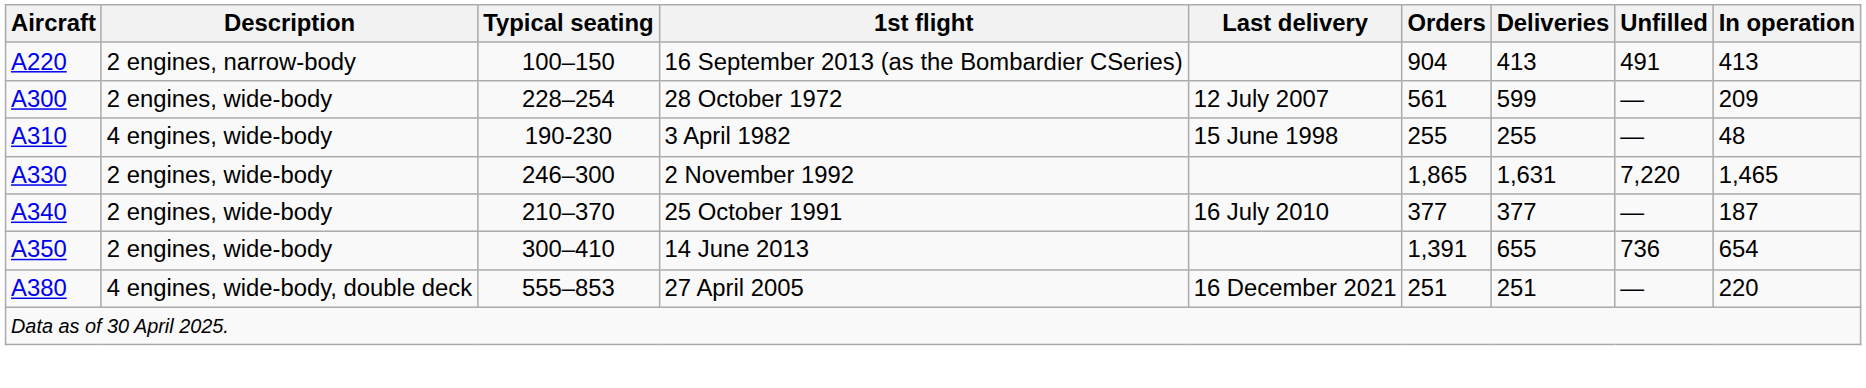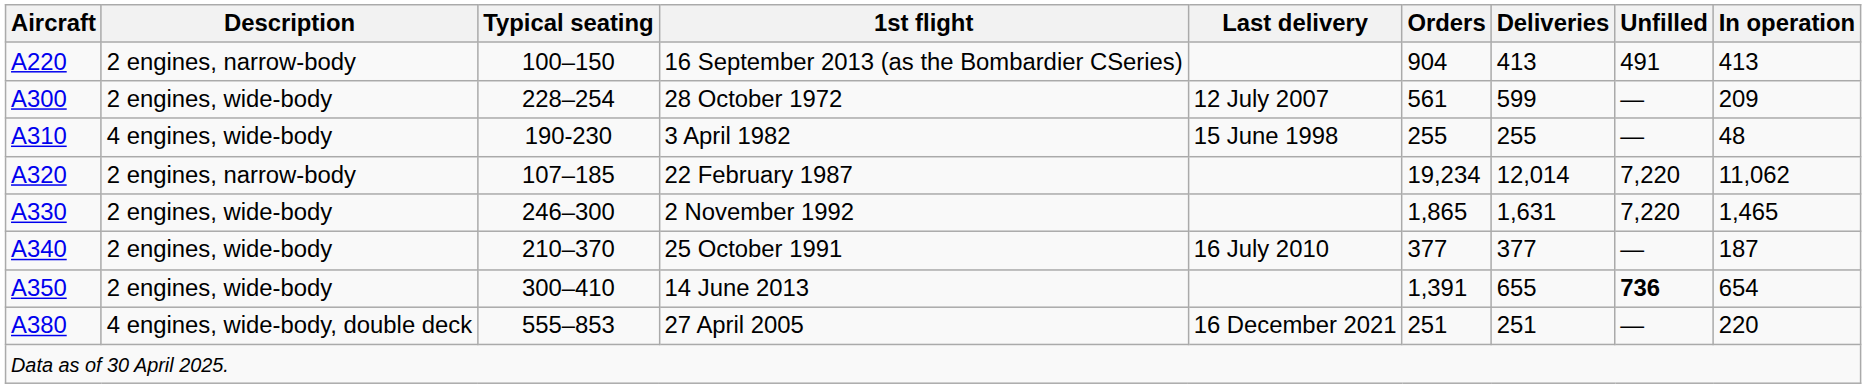+ row: A320 | 2 engines, narrow-body | 107–185 | 22 February 1987 | 19,234 | 12,014 | 7,220 | 11,062
14 June 2013 | Unfilled: normal -> bold
